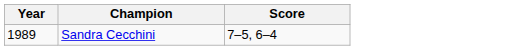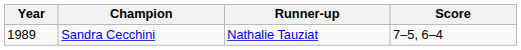+ column: Runner-up | Nathalie Tauziat
